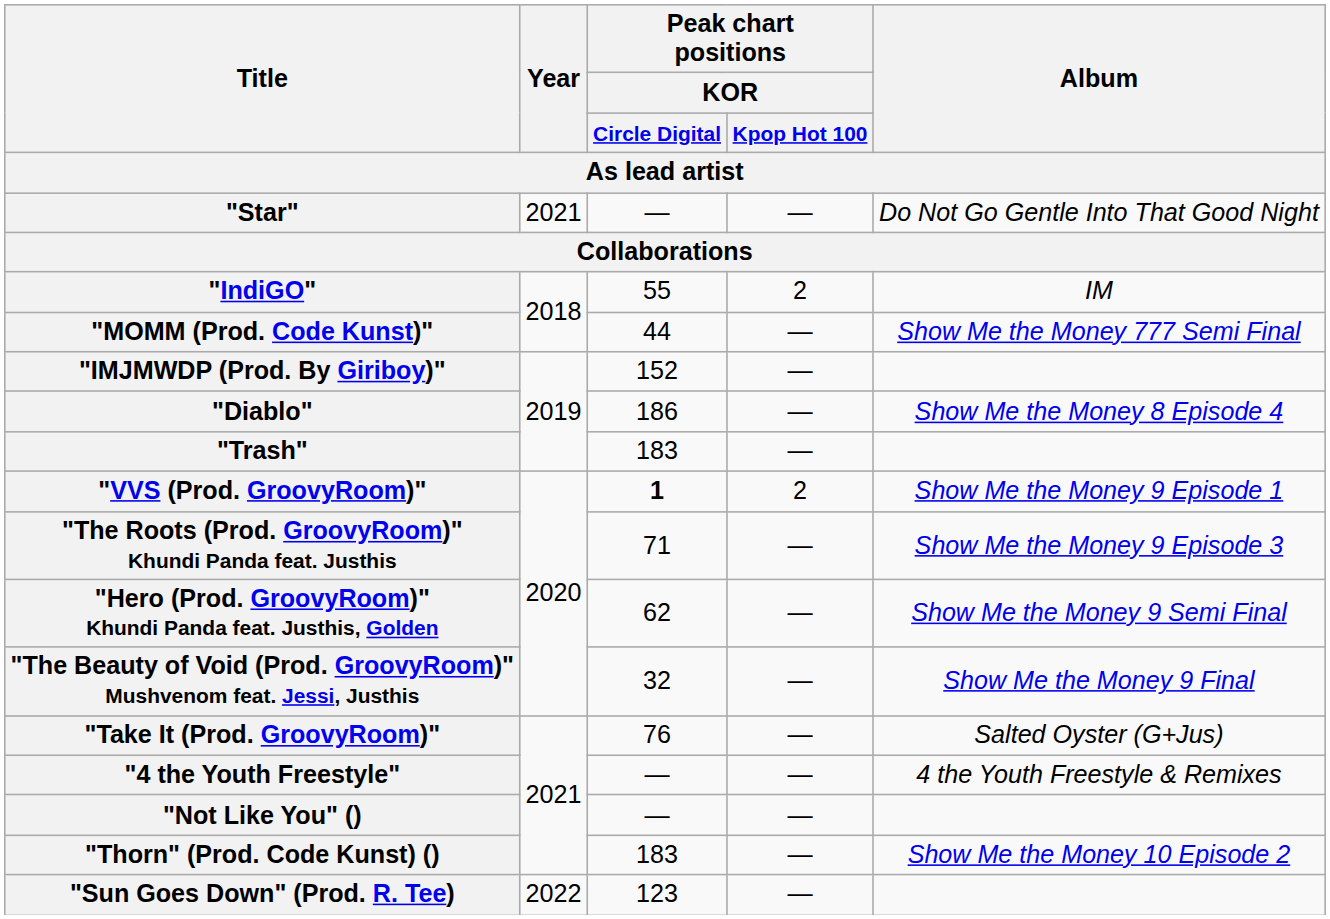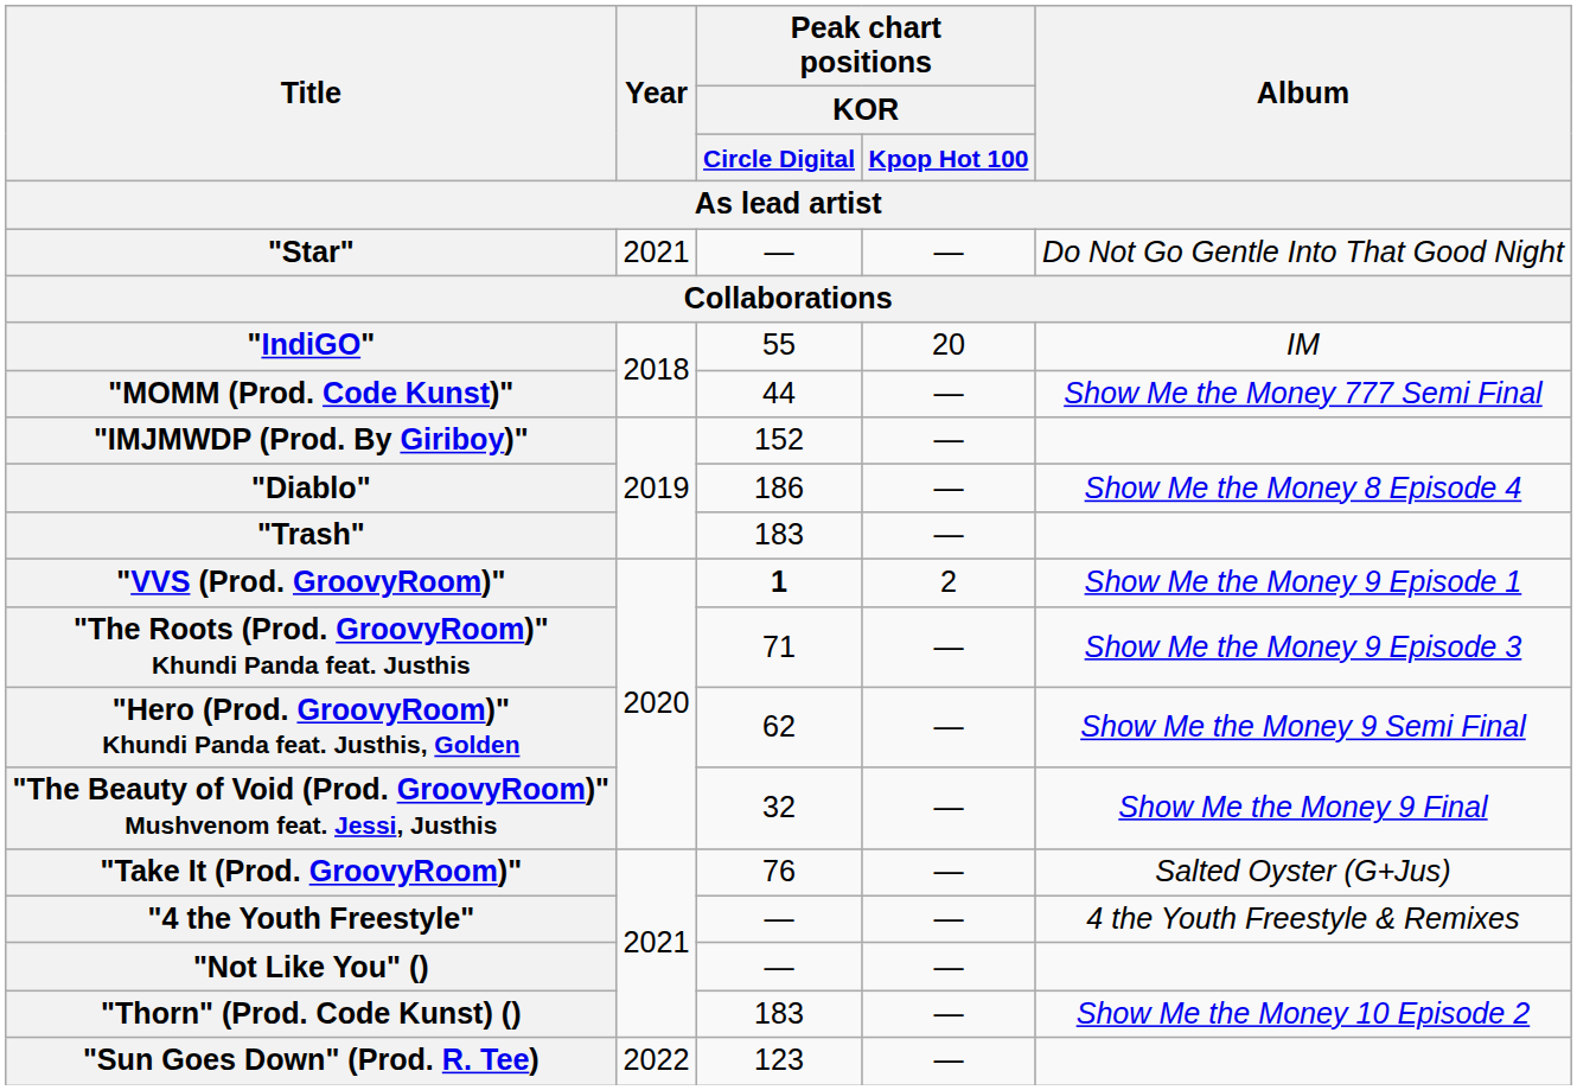"IndiGO" | Peak chart positions / KOR / Kpop Hot 100: 2 -> 20
